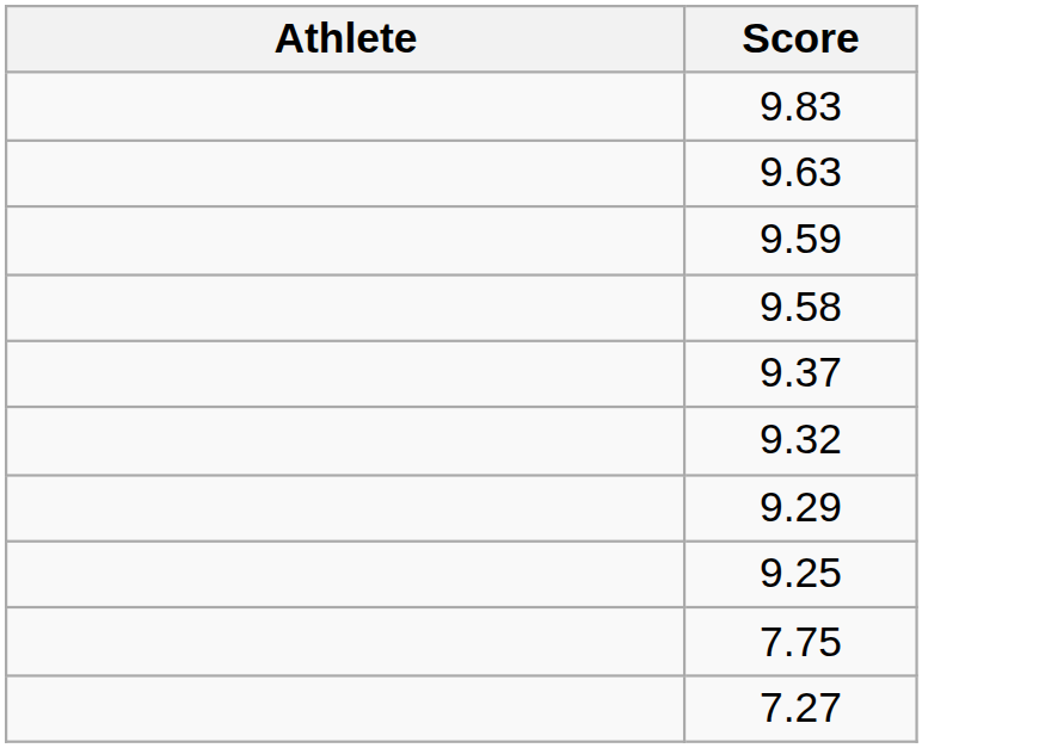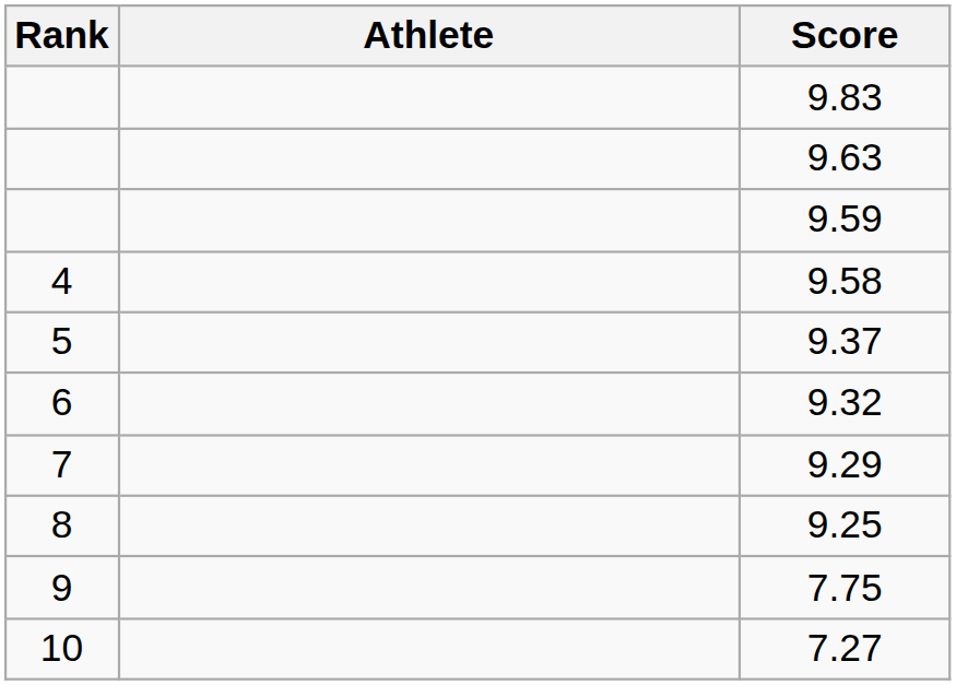+ column: Rank | 4 | 5 | 6 | 7 | 8 | 9 | 10
